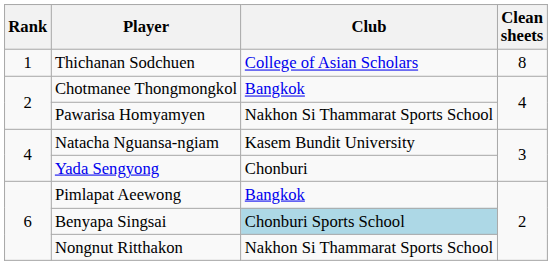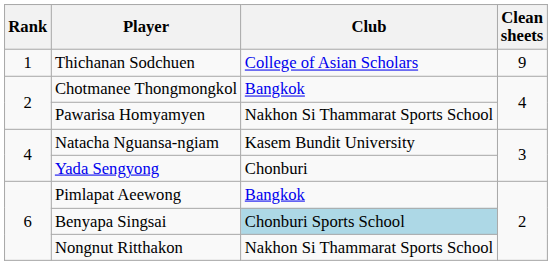Thichanan Sodchuen | Clean sheets: 8 -> 9
